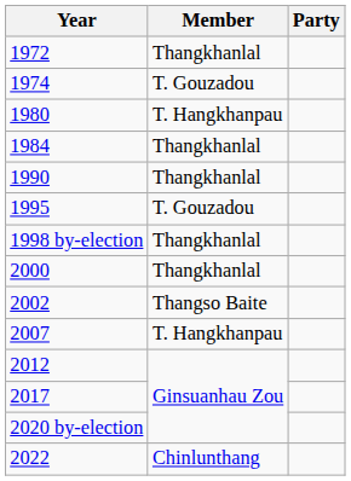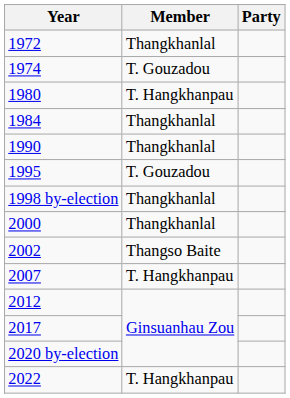2022 | Member: Chinlunthang -> T. Hangkhanpau
